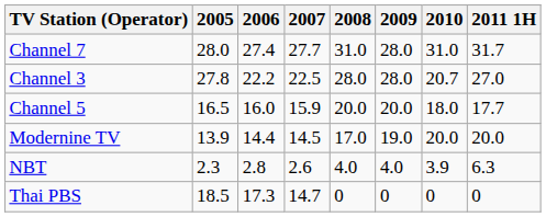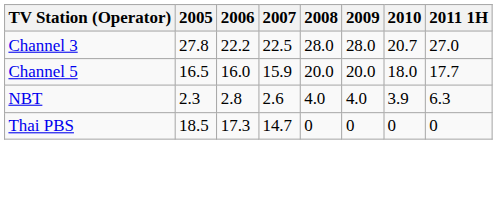- row: Channel 7 | 28.0 | 27.4 | 27.7 | 31.0 | 28.0 | 31.0 | 31.7
- row: Modernine TV | 13.9 | 14.4 | 14.5 | 17.0 | 19.0 | 20.0 | 20.0
